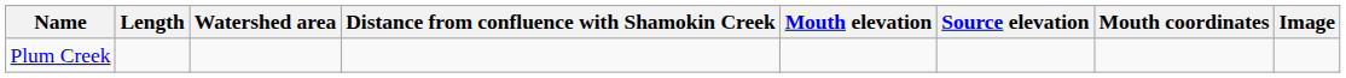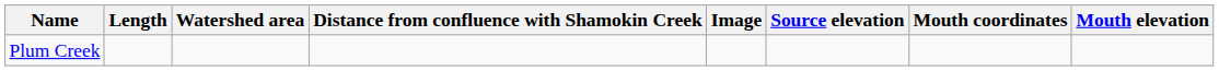columns swapped: Mouth elevation <-> Image
